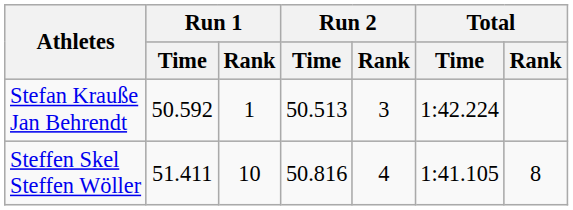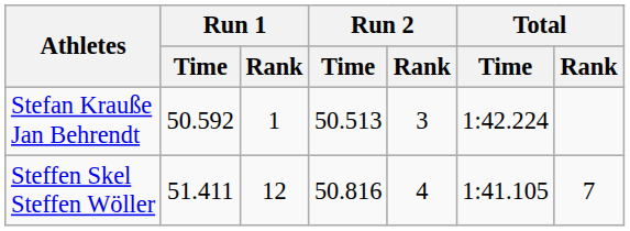Steffen Skel Steffen Wöller | Run 1 / Rank: 10 -> 12
Steffen Skel Steffen Wöller | Total / Rank: 8 -> 7
